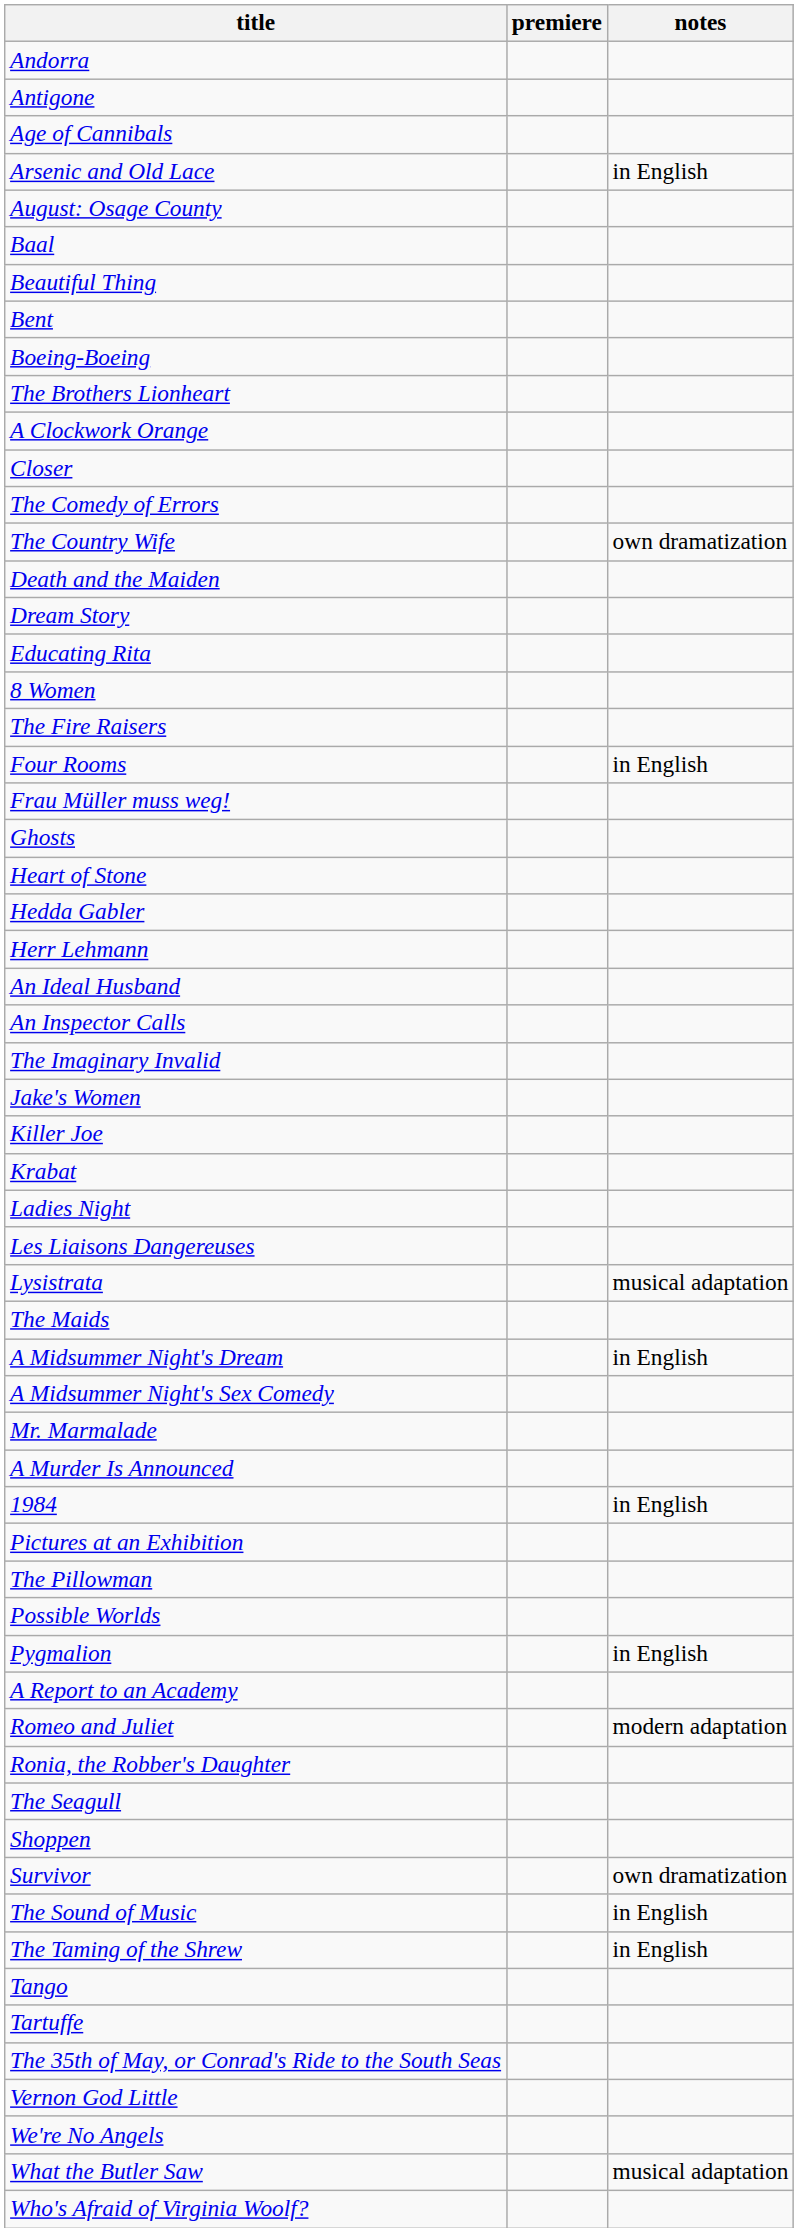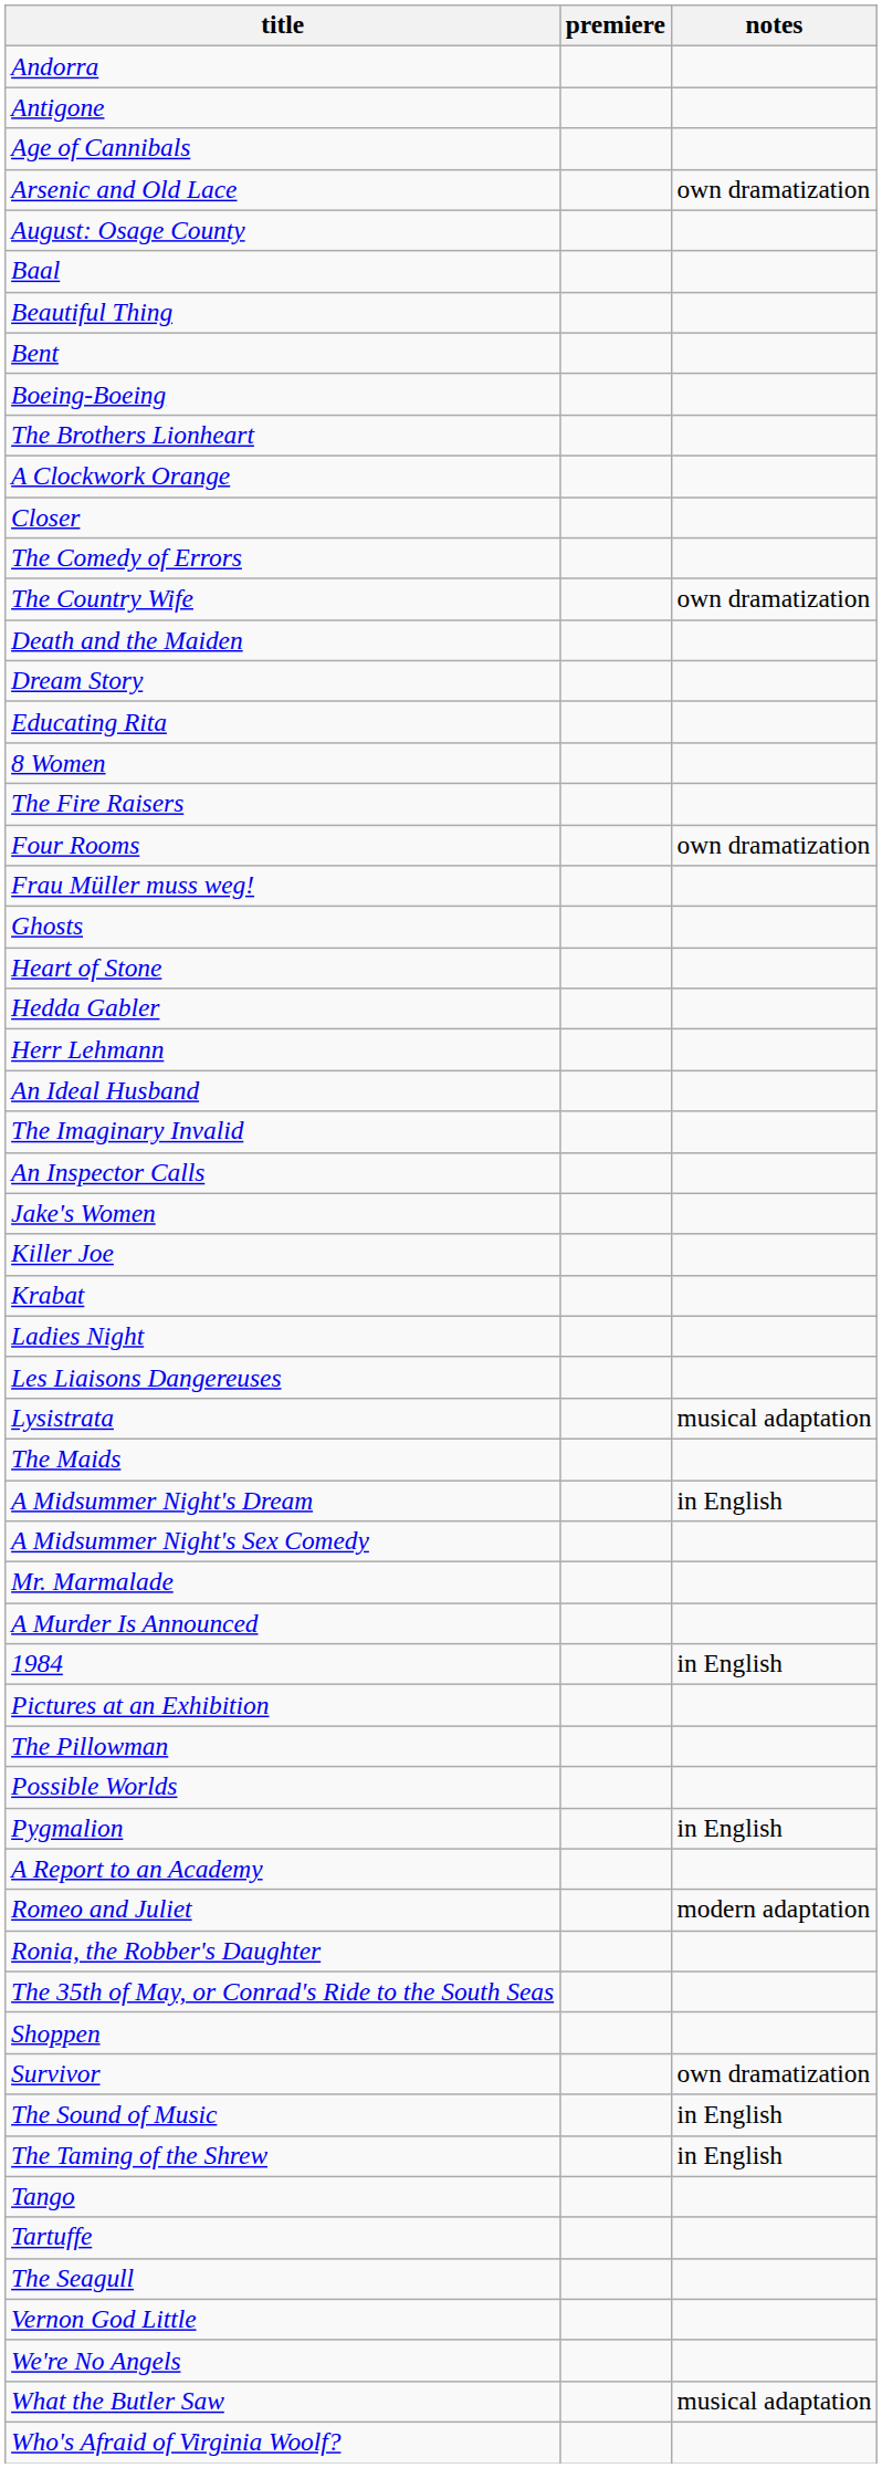Arsenic and Old Lace | notes: in English -> own dramatization
Four Rooms | notes: in English -> own dramatization
rows swapped: The Imaginary Invalid <-> An Inspector Calls
rows swapped: The Seagull <-> The 35th of May, or Conrad's Ride to the South Seas
